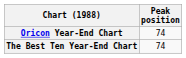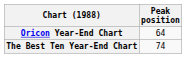Oricon Year-End Chart | Peak position: 74 -> 64
